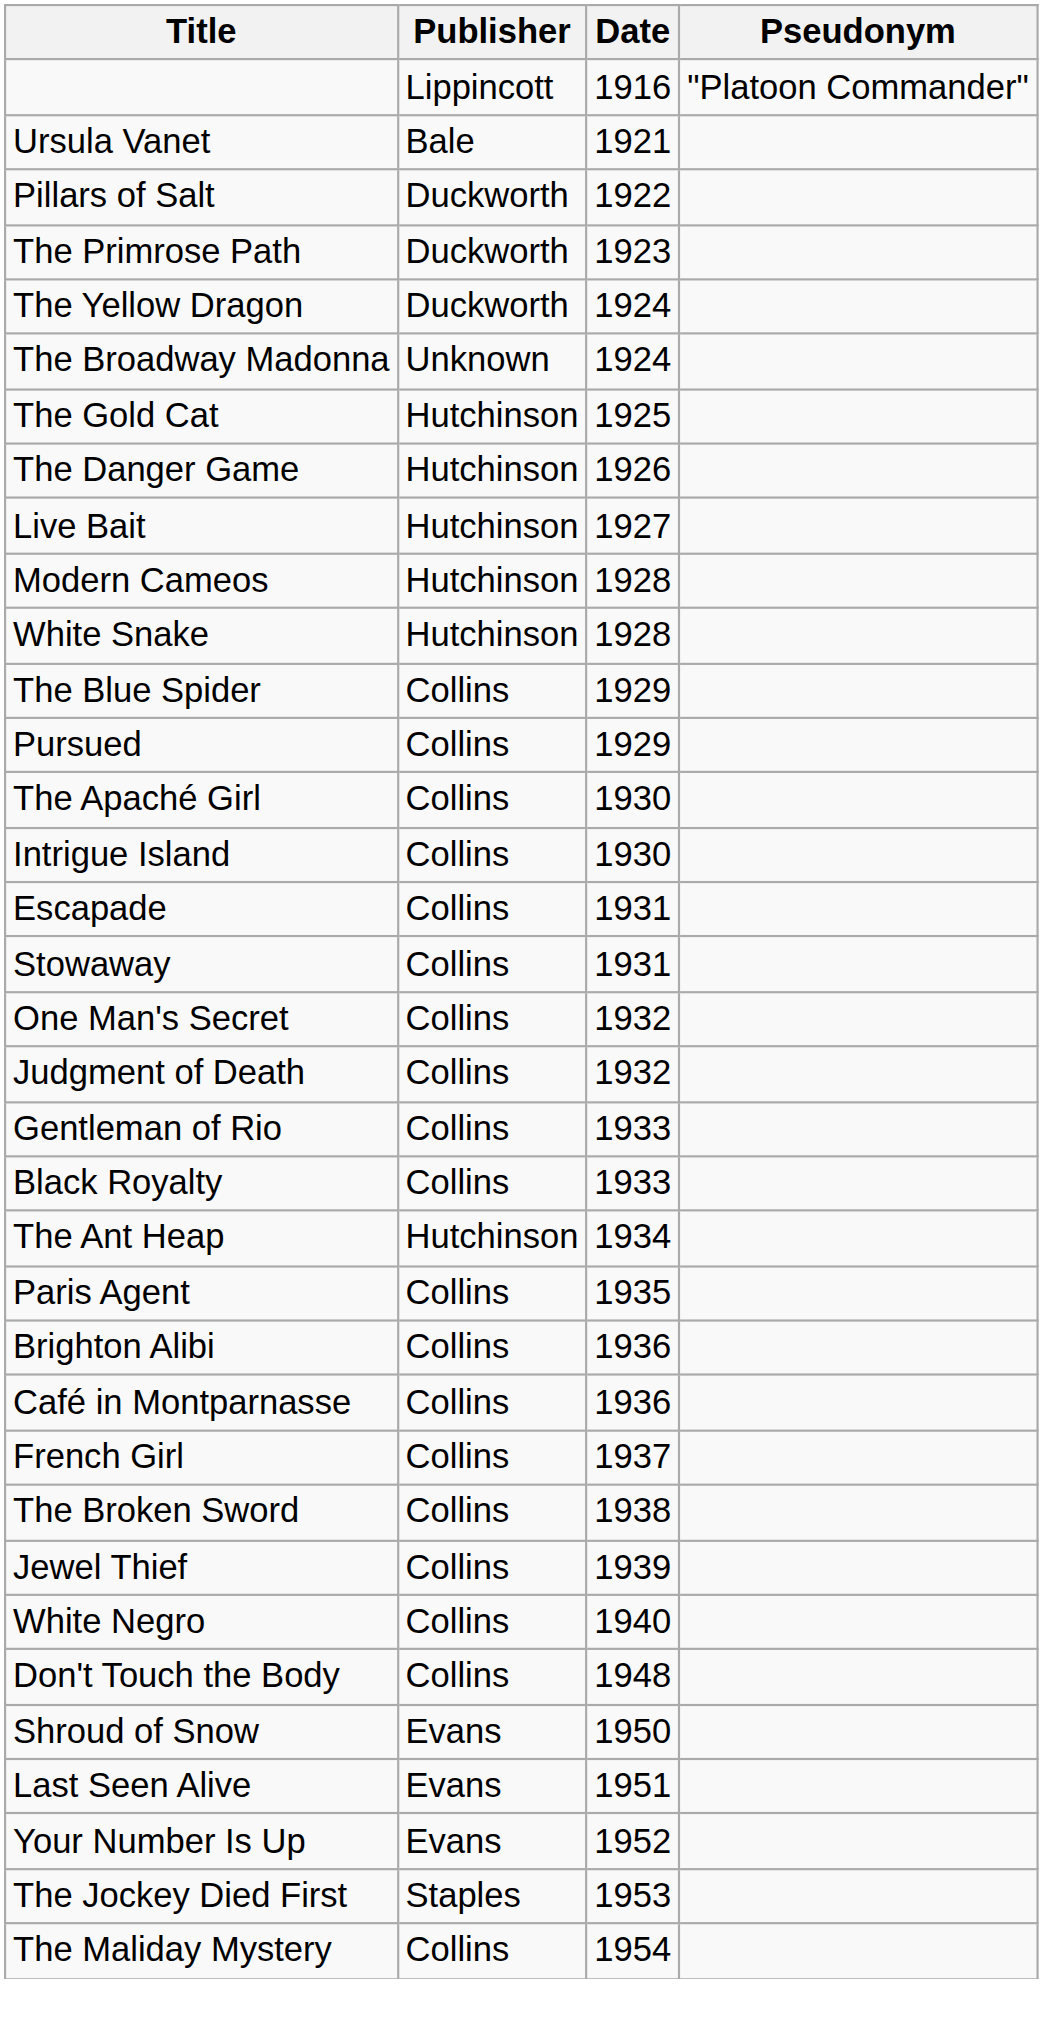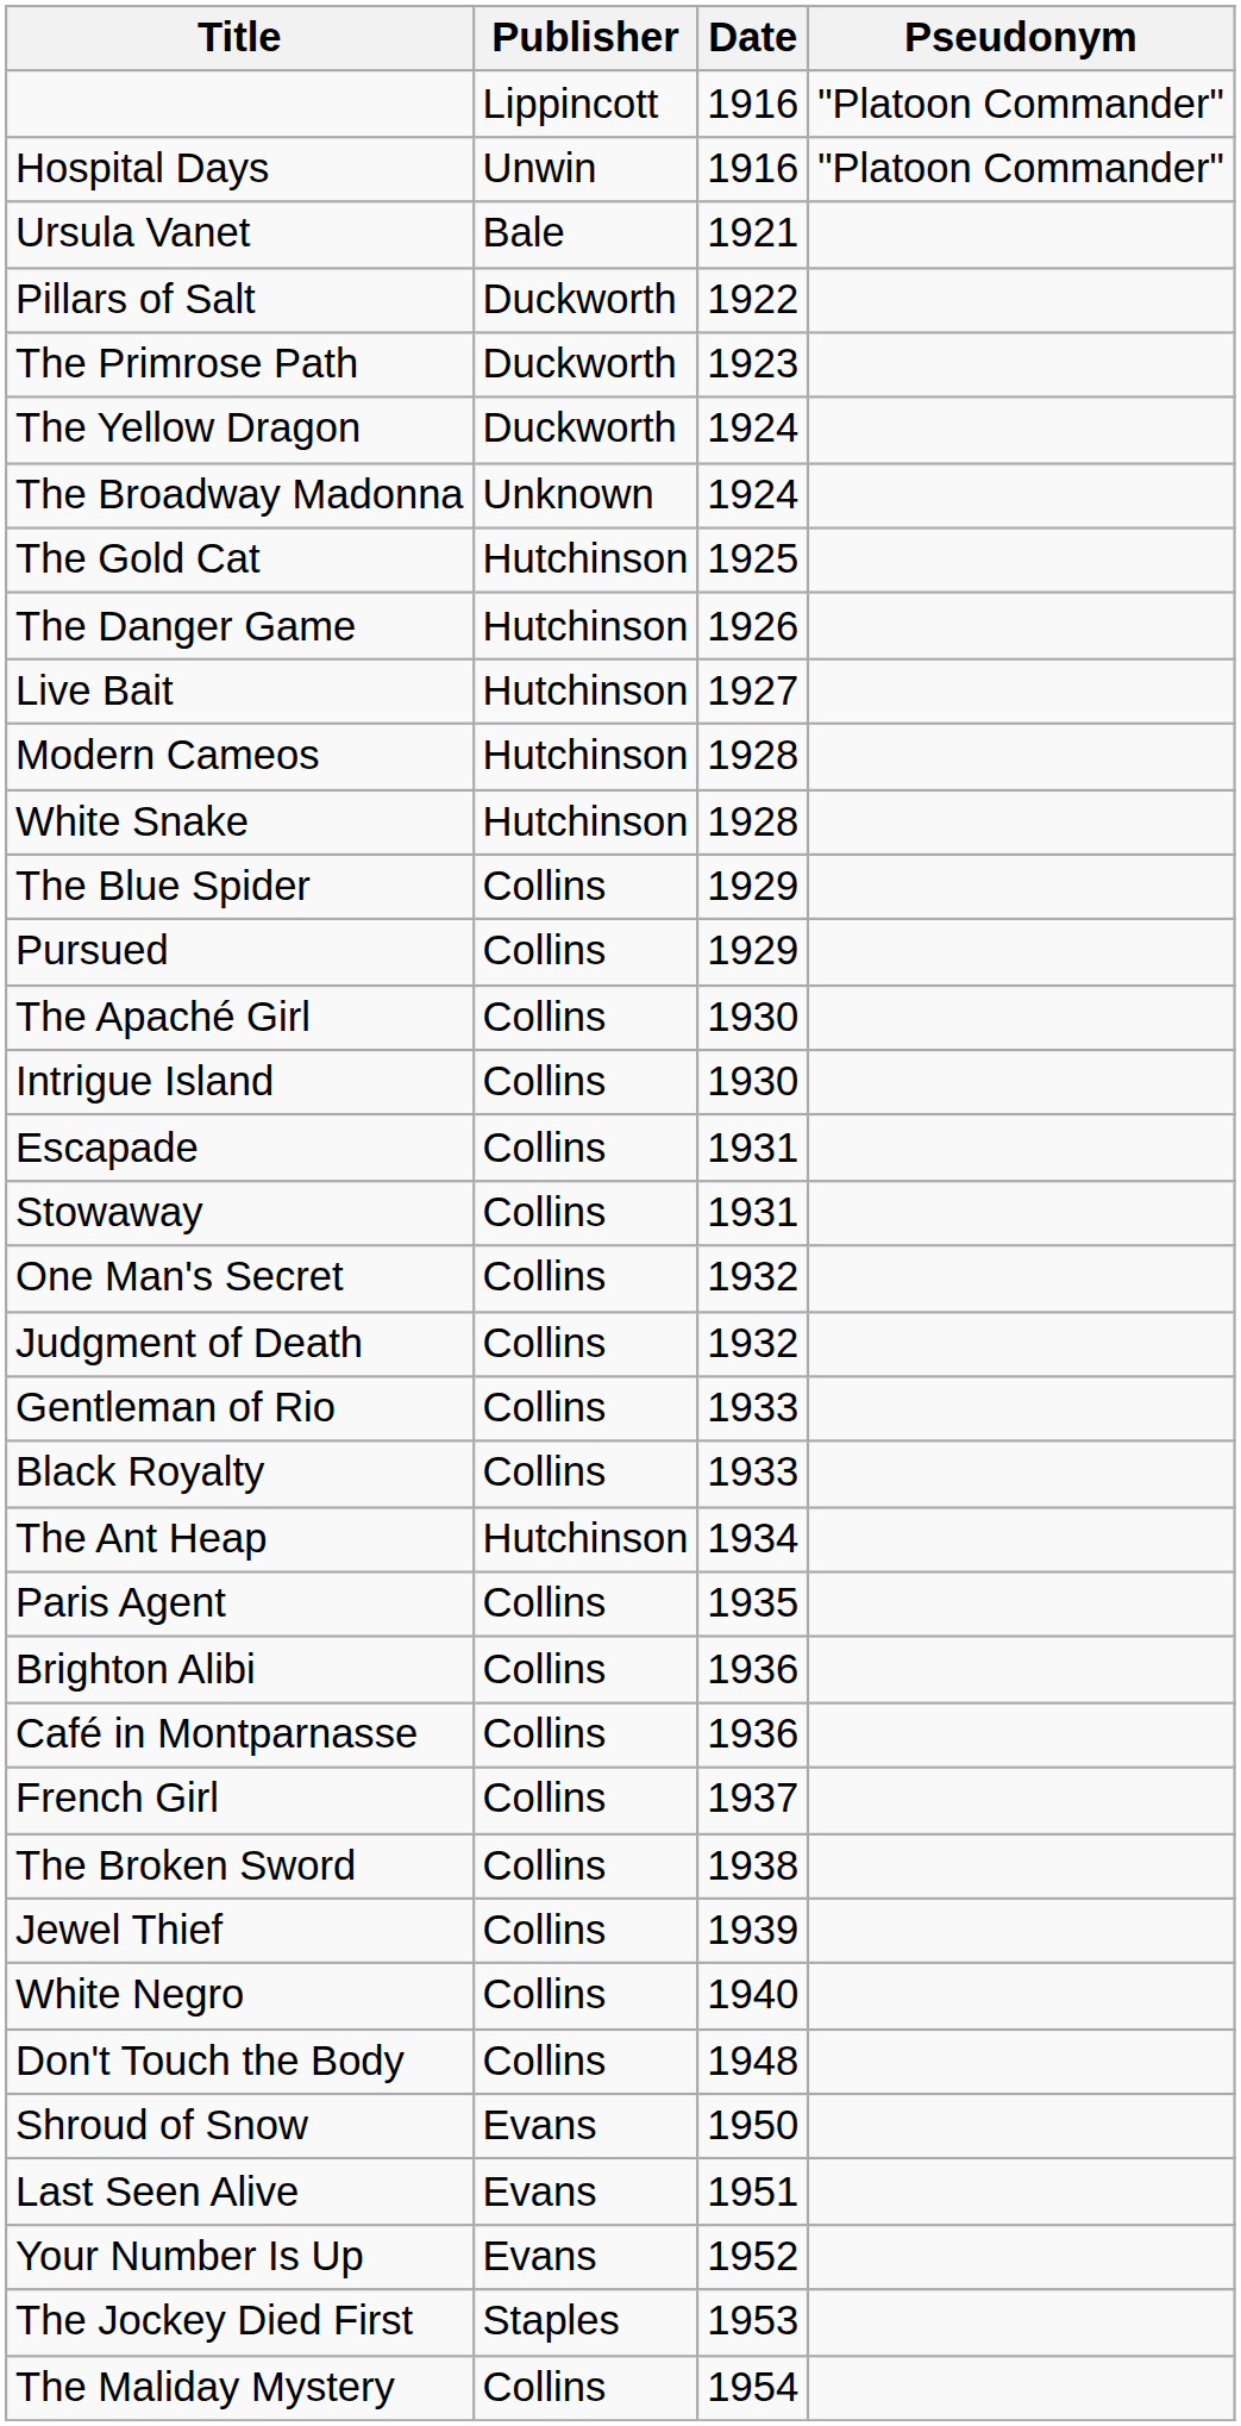+ row: Hospital Days | Unwin | 1916 | "Platoon Commander"
